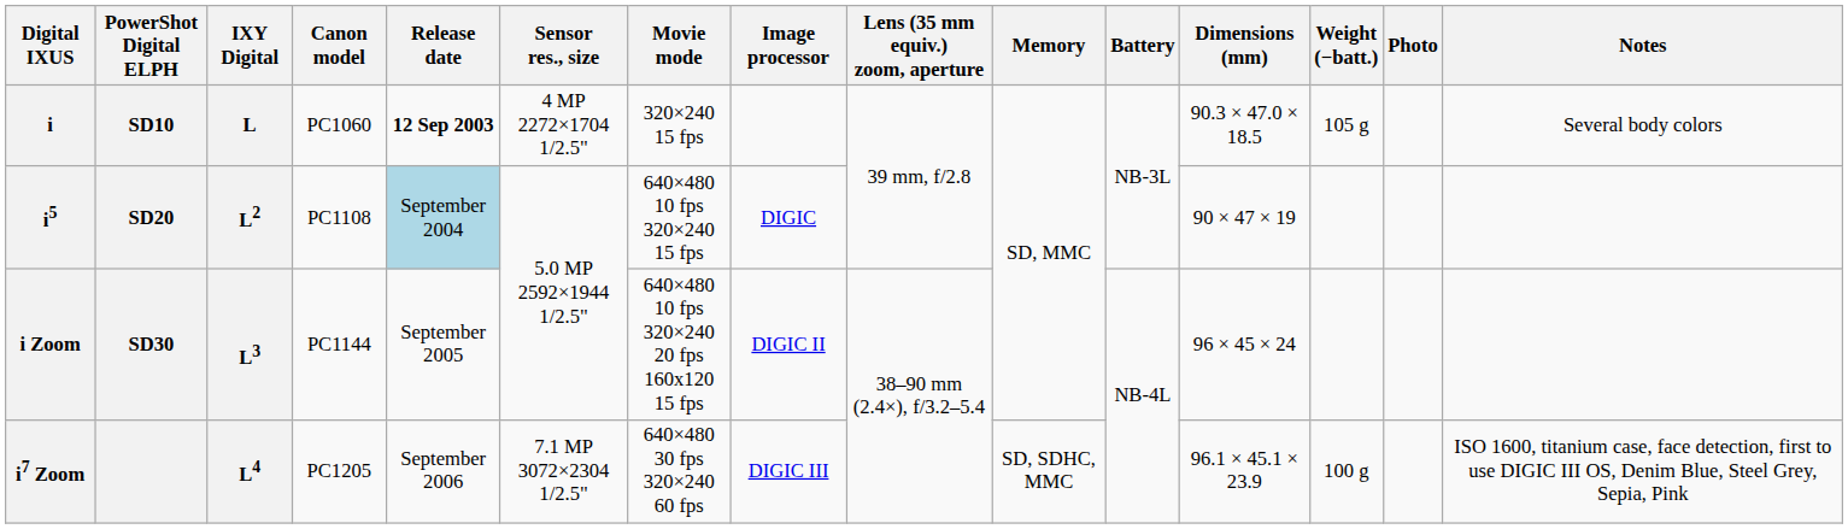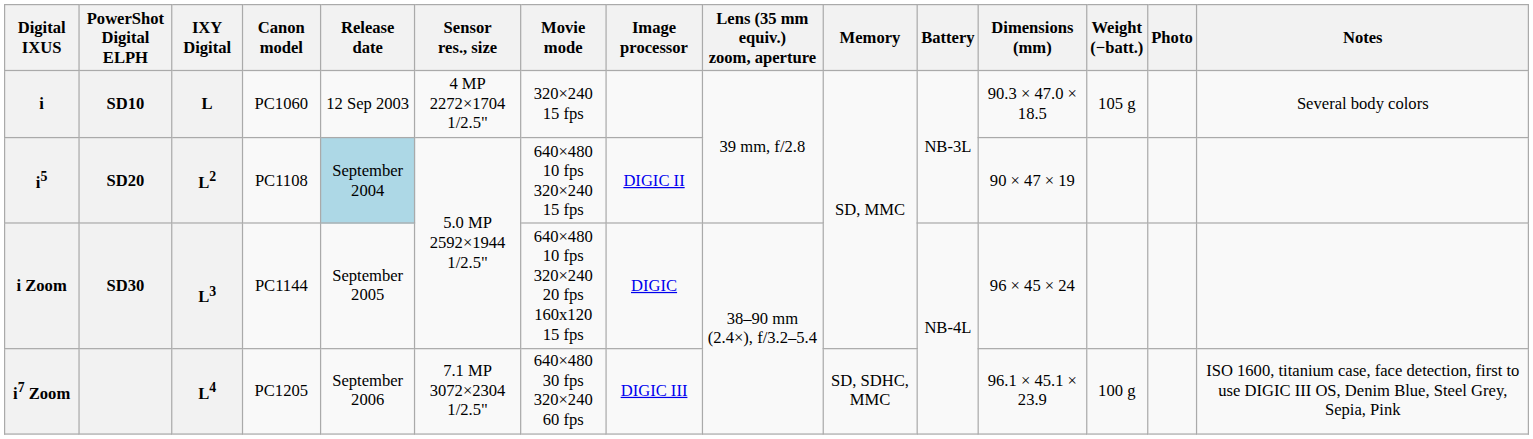i | Release date: bold -> normal
i5 | Image processor: DIGIC -> DIGIC II
i Zoom | Image processor: DIGIC II -> DIGIC
